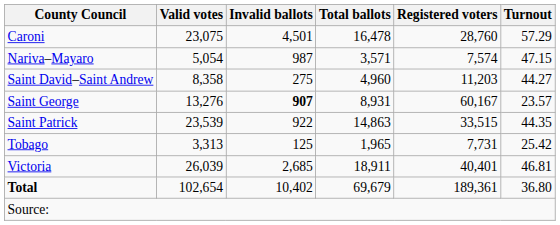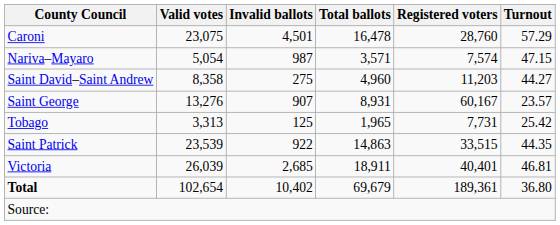Saint George | Invalid ballots: bold -> normal
rows swapped: Saint Patrick <-> Tobago
